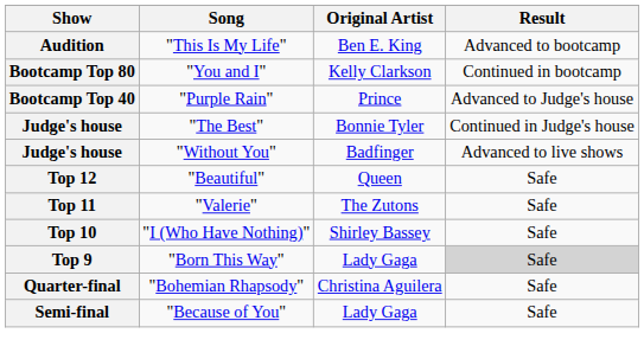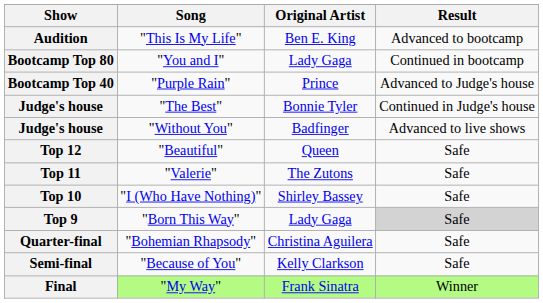Bootcamp Top 80 | Original Artist: Kelly Clarkson -> Lady Gaga
Semi-final | Original Artist: Lady Gaga -> Kelly Clarkson
+ row: Final | "My Way" | Frank Sinatra | Winner
